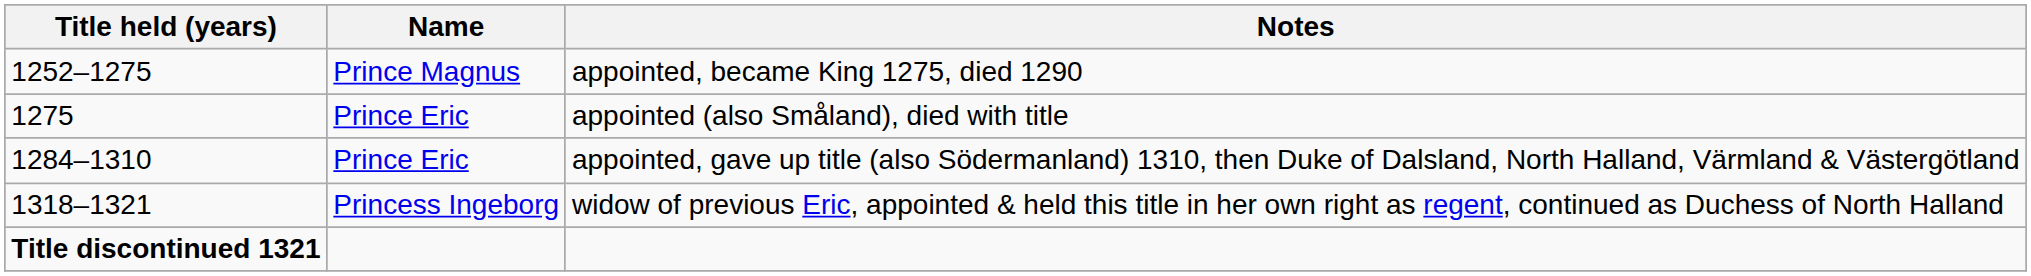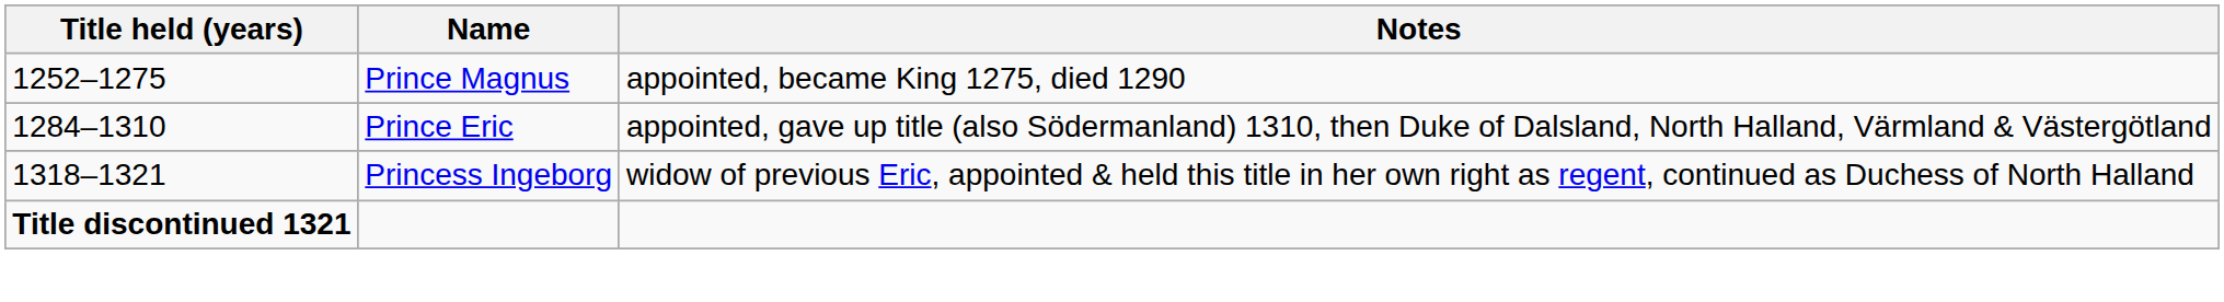- row: 1275 | Prince Eric | appointed (also Småland), died with title
